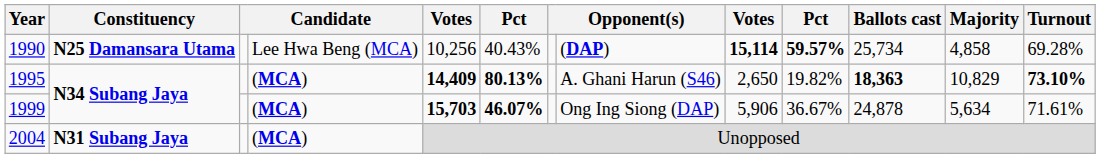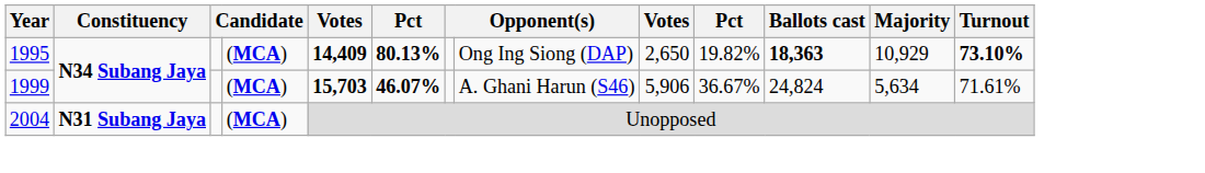- row: 1990 | N25 Damansara Utama | Lee Hwa Beng (MCA) | 10,256 | 40.43% | (DAP) | 15,114 | 59.57% | 25,734 | 4,858 | 69.28%
1995 | column 8: A. Ghani Harun (S46) -> Ong Ing Siong (DAP)
1995 | Majority: 10,829 -> 10,929
1999 | column 8: Ong Ing Siong (DAP) -> A. Ghani Harun (S46)
1999 | Ballots cast: 24,878 -> 24,824
